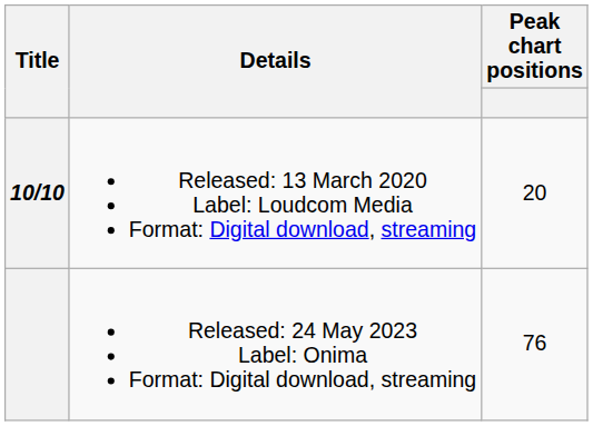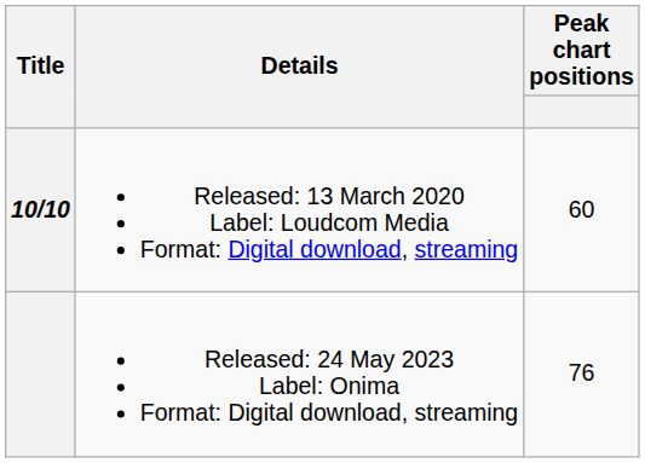10/10 | Peak chart positions: 20 -> 60
